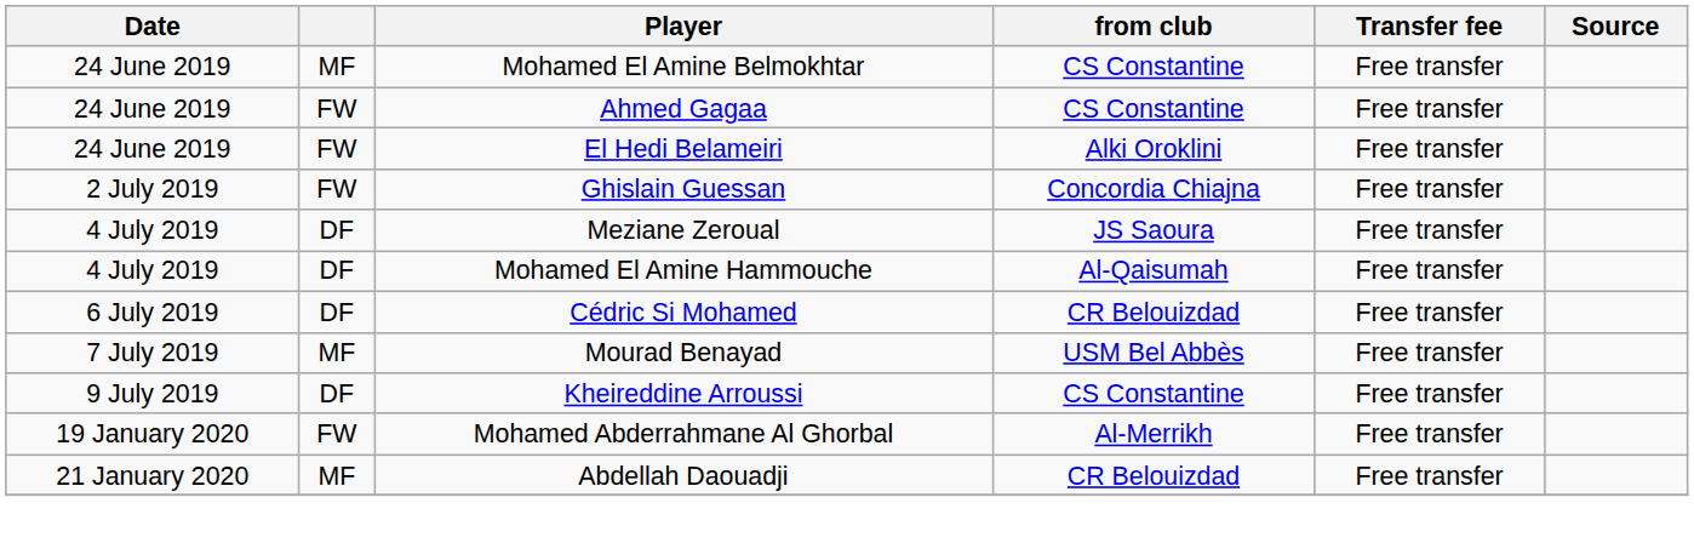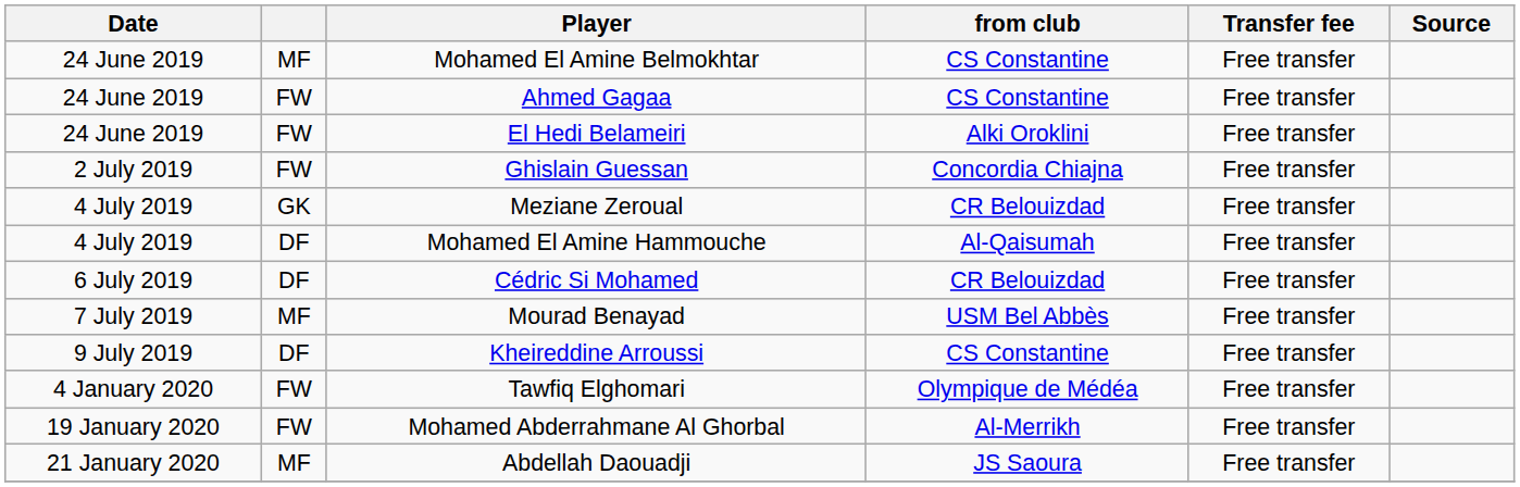Meziane Zeroual | column 2: DF -> GK
Meziane Zeroual | from club: JS Saoura -> CR Belouizdad
+ row: 4 January 2020 | FW | Tawfiq Elghomari | Olympique de Médéa | Free transfer
Abdellah Daouadji | from club: CR Belouizdad -> JS Saoura
